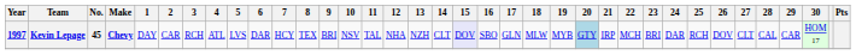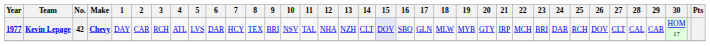Kevin Lepage | Year: 1997 -> 1977
Kevin Lepage | No.: 45 -> 42
Kevin Lepage | 20: lightblue background -> no background
